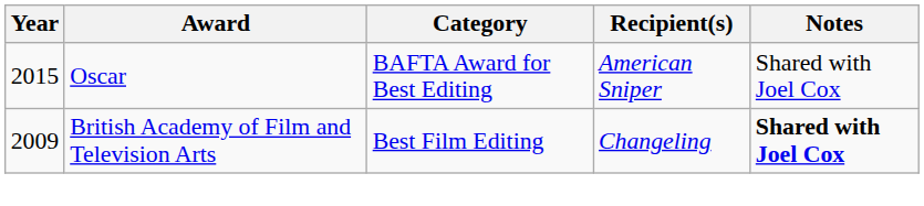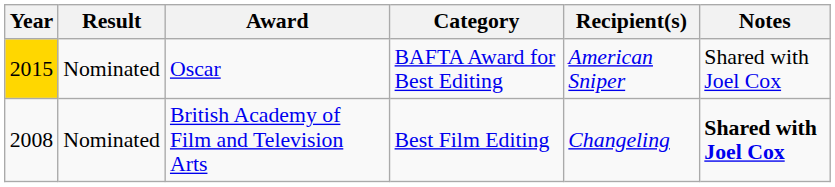+ column: Result | Nominated | Nominated
Oscar | Year: no background -> gold background
British Academy of Film and Television Arts | Year: 2009 -> 2008
